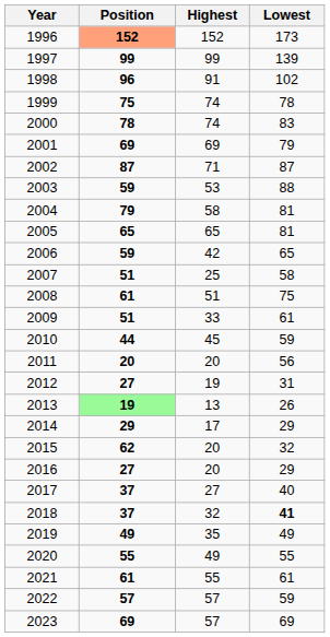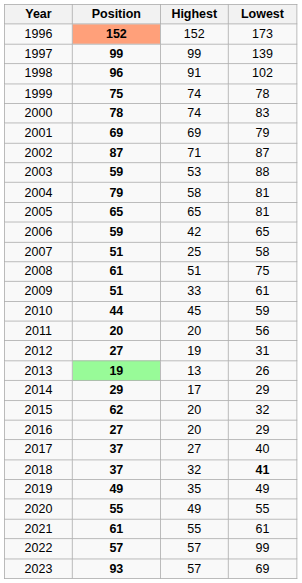2022 | Lowest: 59 -> 99
2023 | Position: 69 -> 93
